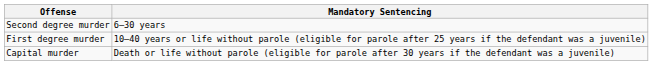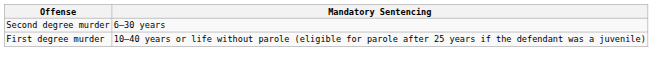- row: Capital murder | Death or life without parole (eligible for parole after 30 years if the defendant was a juvenile)
